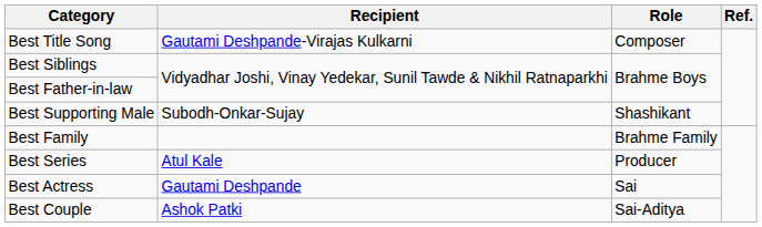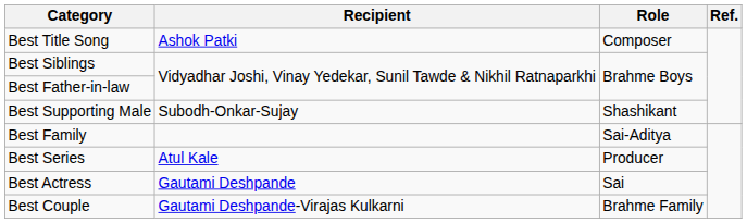Best Title Song | Recipient: Gautami Deshpande-Virajas Kulkarni -> Ashok Patki
Best Family | Role: Brahme Family -> Sai-Aditya
Best Couple | Recipient: Ashok Patki -> Gautami Deshpande-Virajas Kulkarni
Best Couple | Role: Sai-Aditya -> Brahme Family
